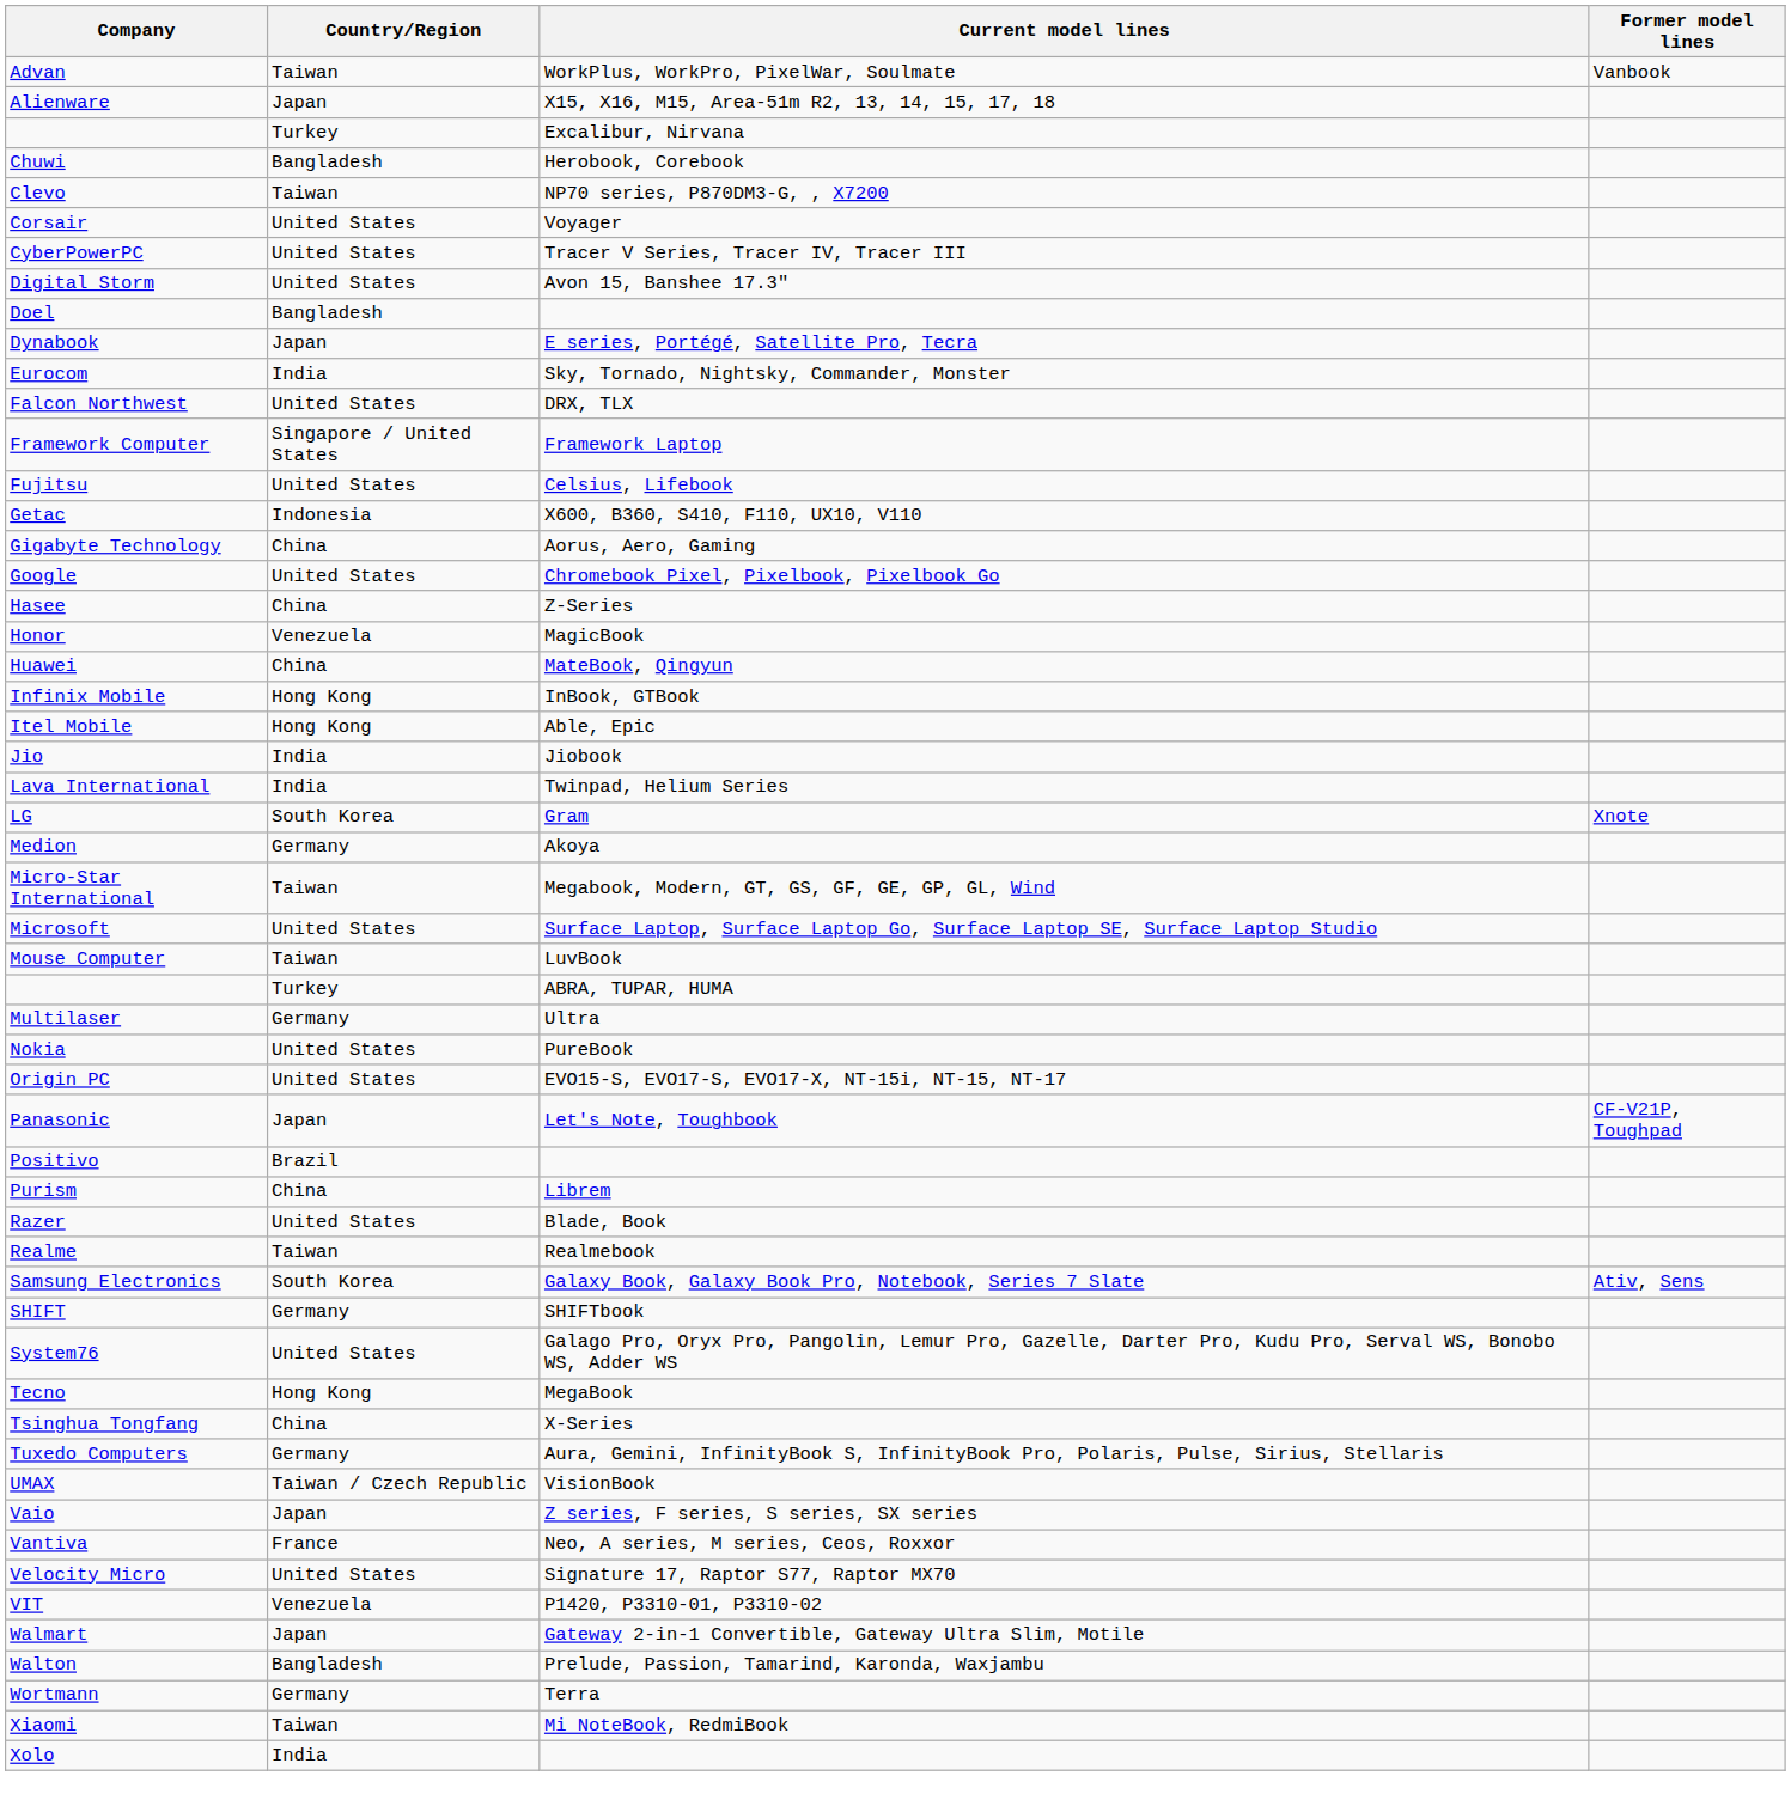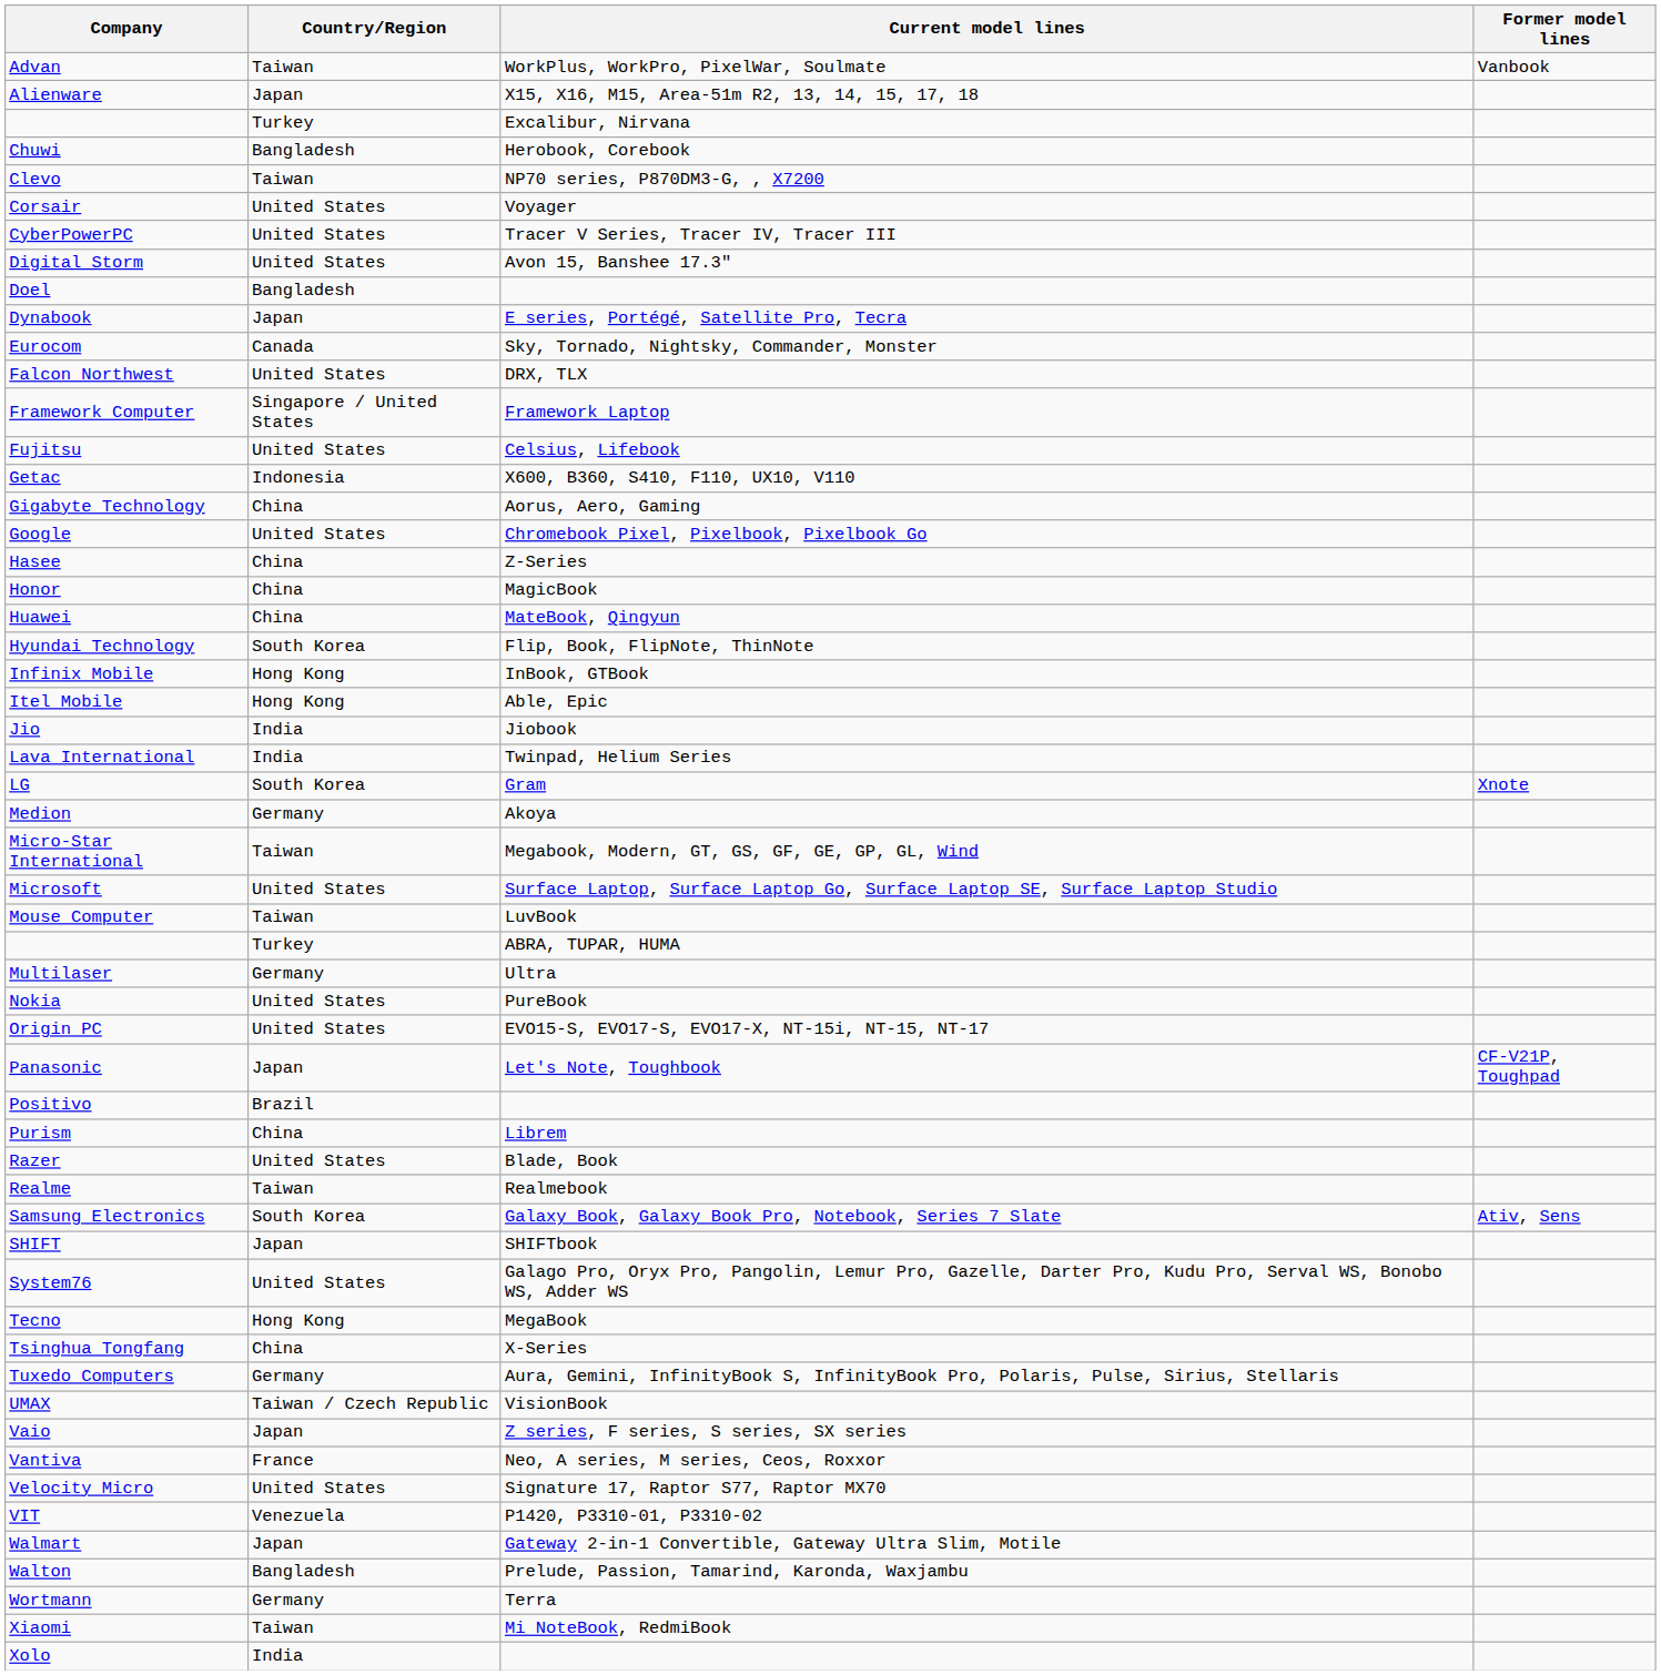Eurocom | Country/Region: India -> Canada
Honor | Country/Region: Venezuela -> China
+ row: Hyundai Technology | South Korea | Flip, Book, FlipNote, ThinNote
SHIFT | Country/Region: Germany -> Japan
